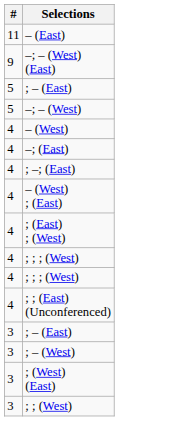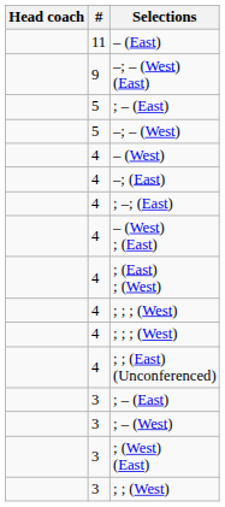+ column: Head coach
